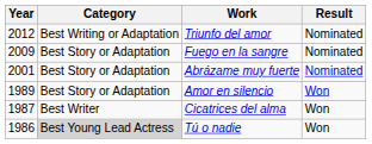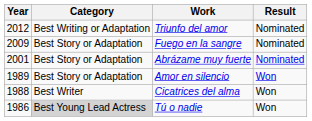Cicatrices del alma | Year: 1987 -> 1988
